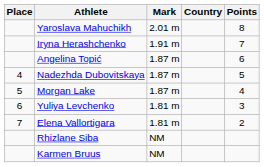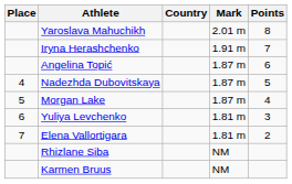columns swapped: Country <-> Mark
